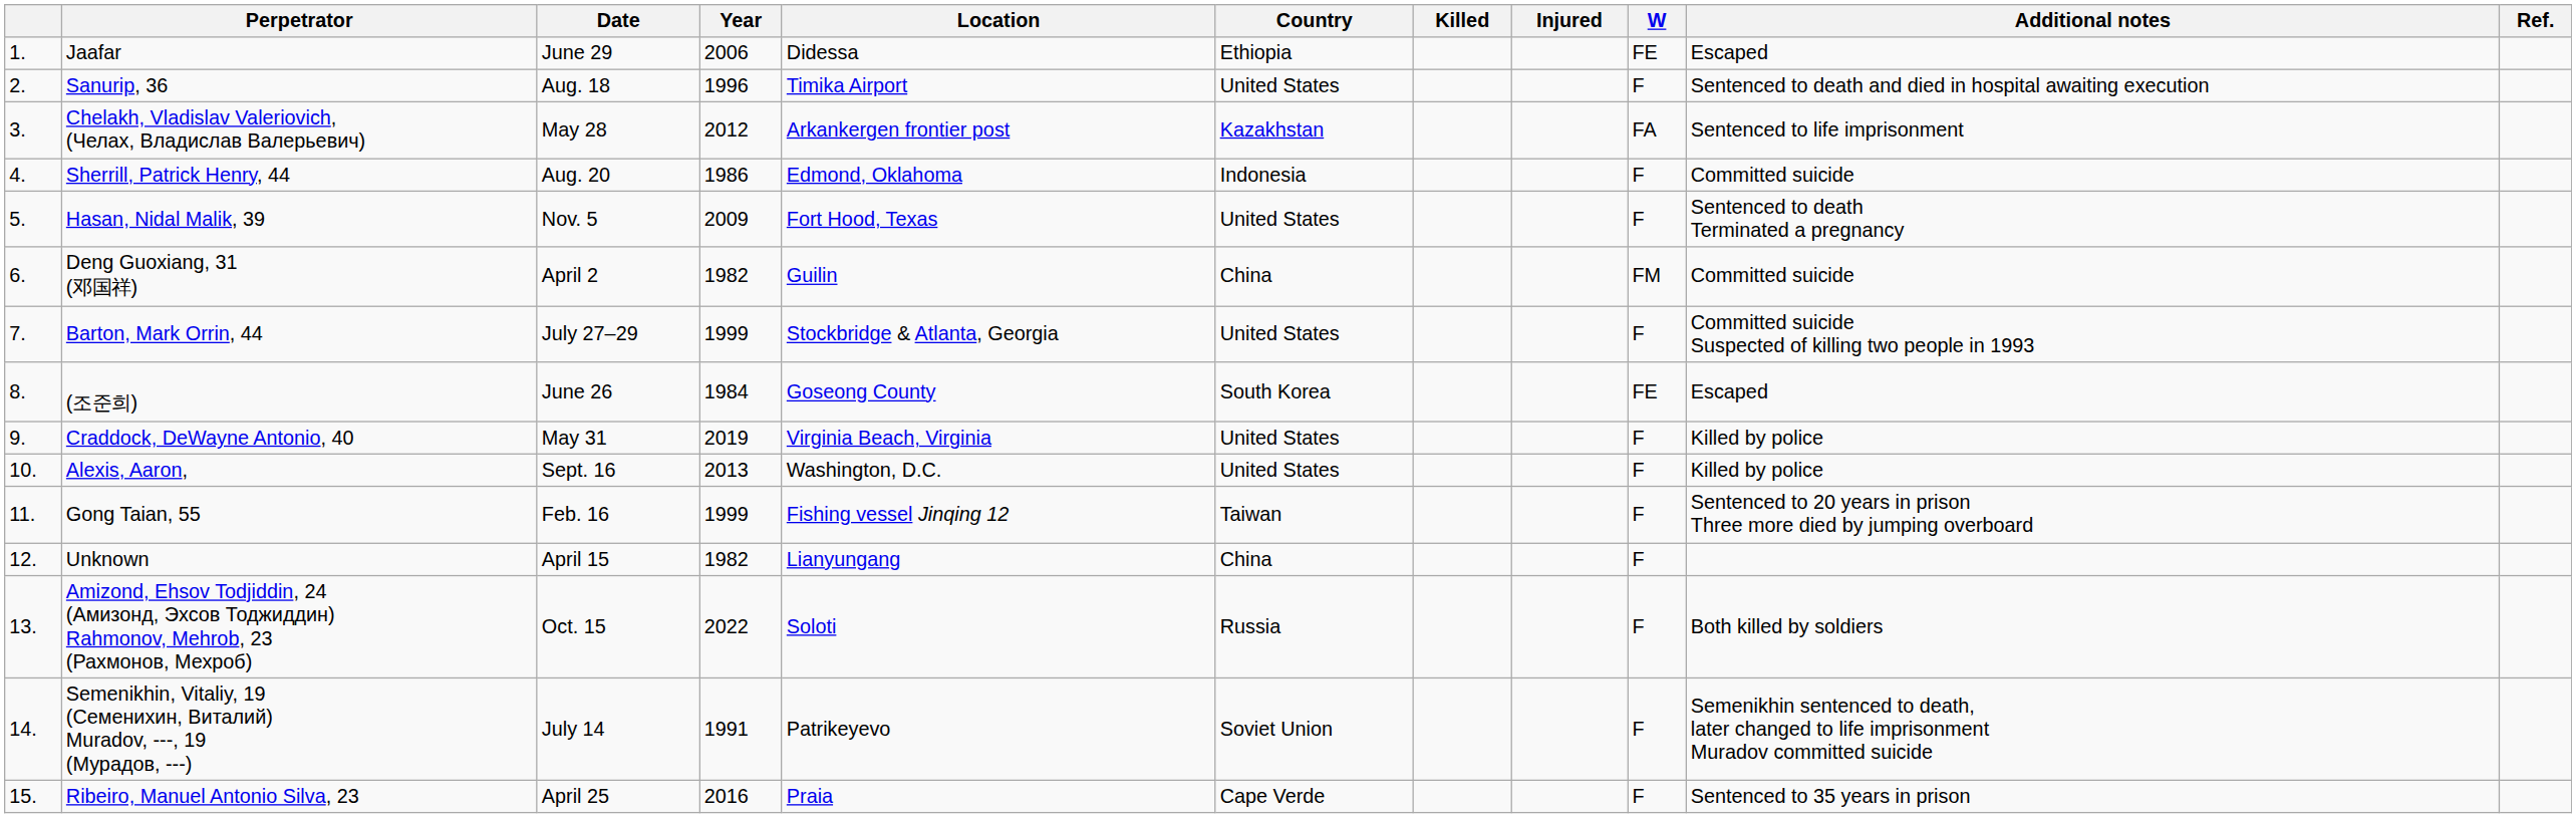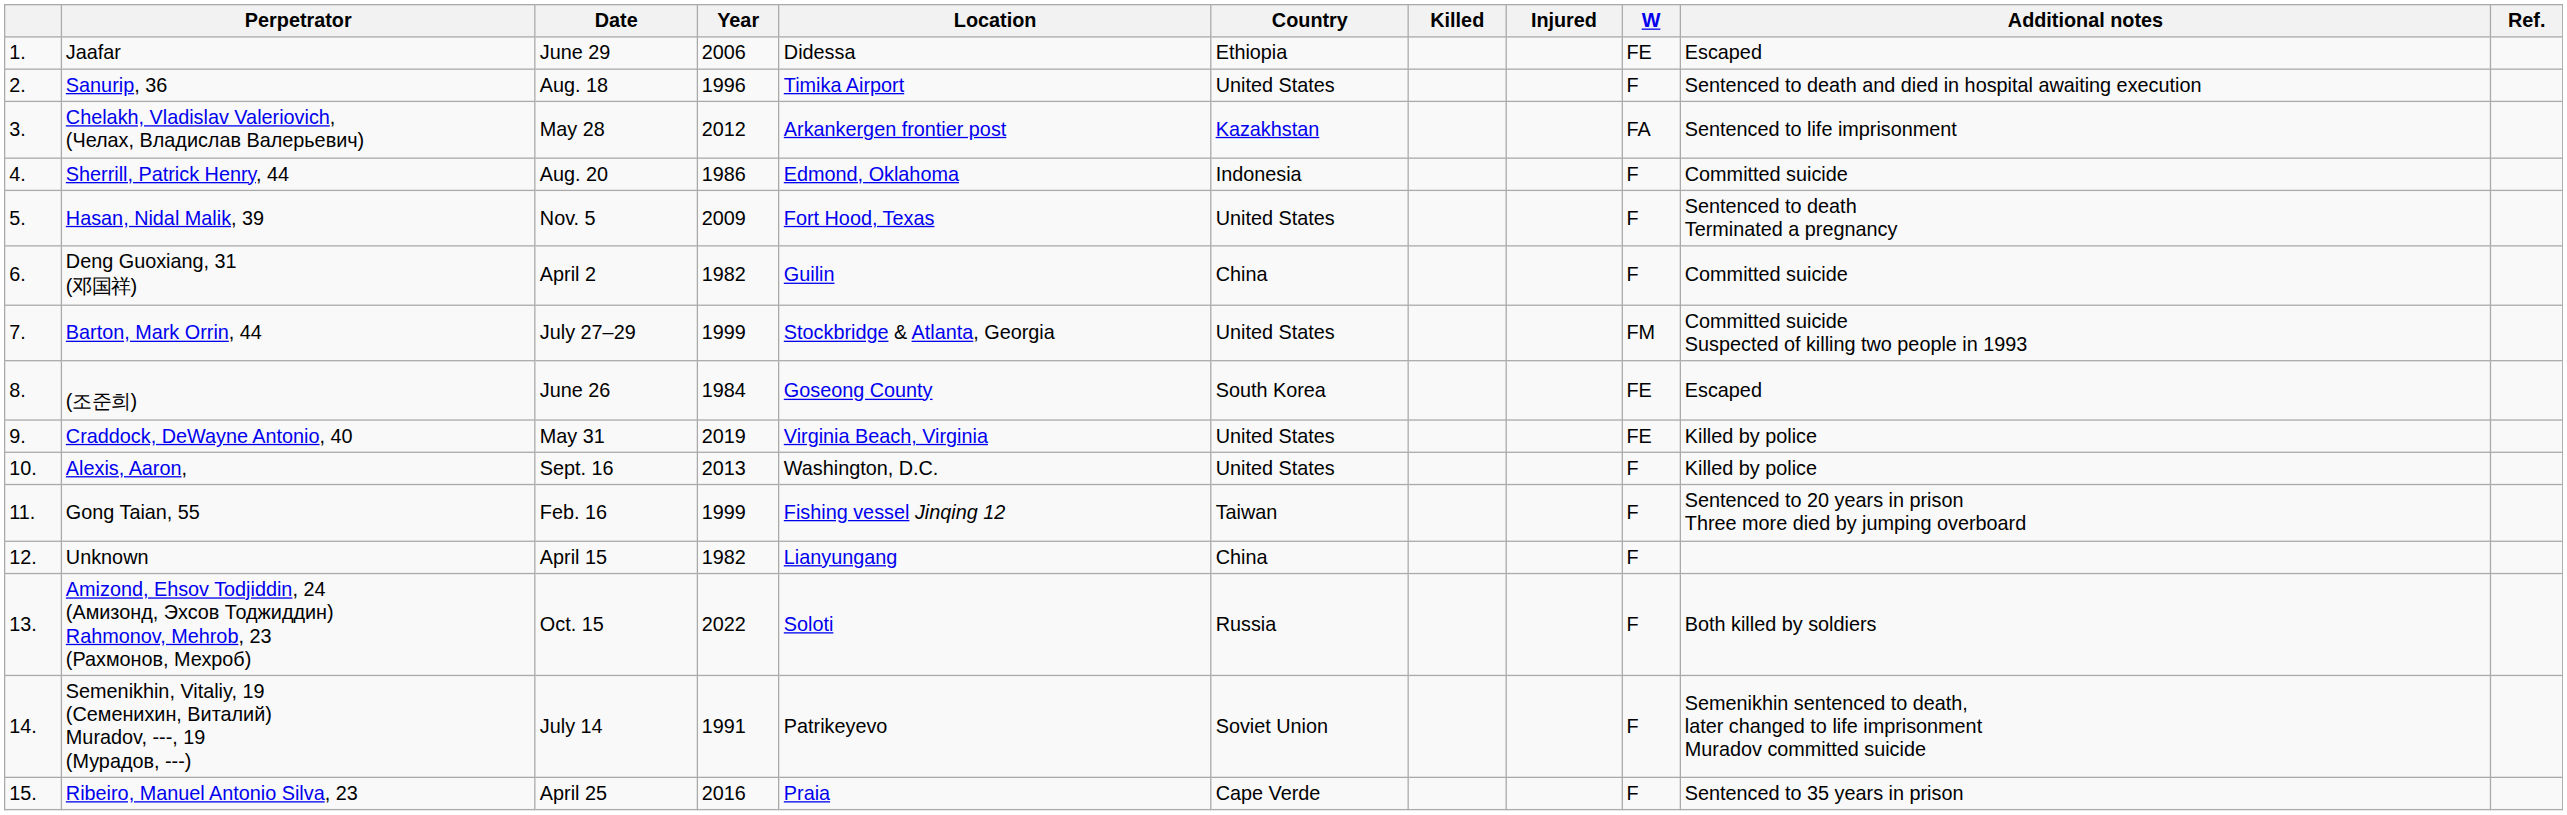Deng Guoxiang, 31 (邓国祥) | W: FM -> F
Barton, Mark Orrin, 44 | W: F -> FM
Craddock, DeWayne Antonio, 40 | W: F -> FE
